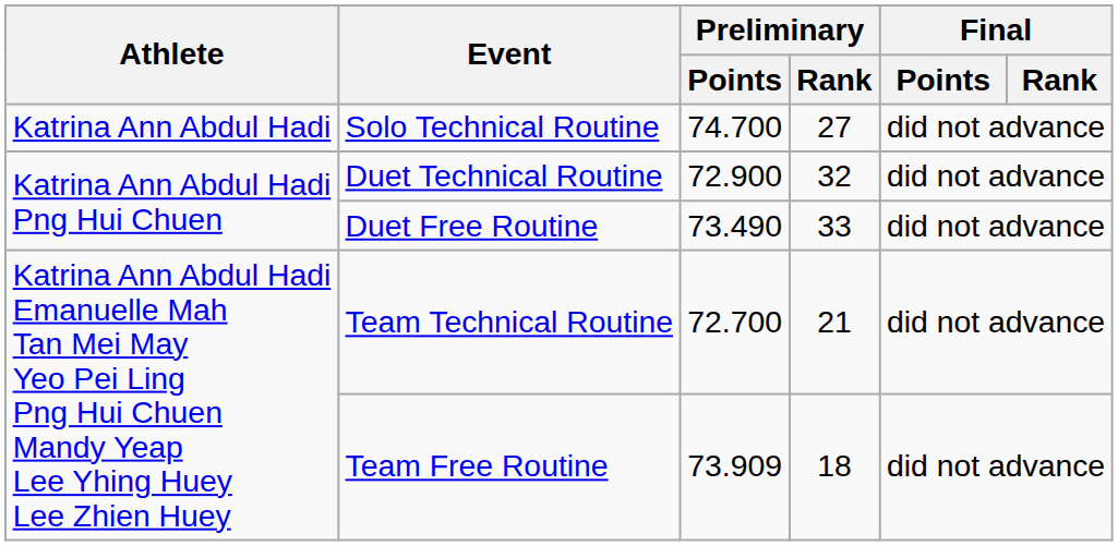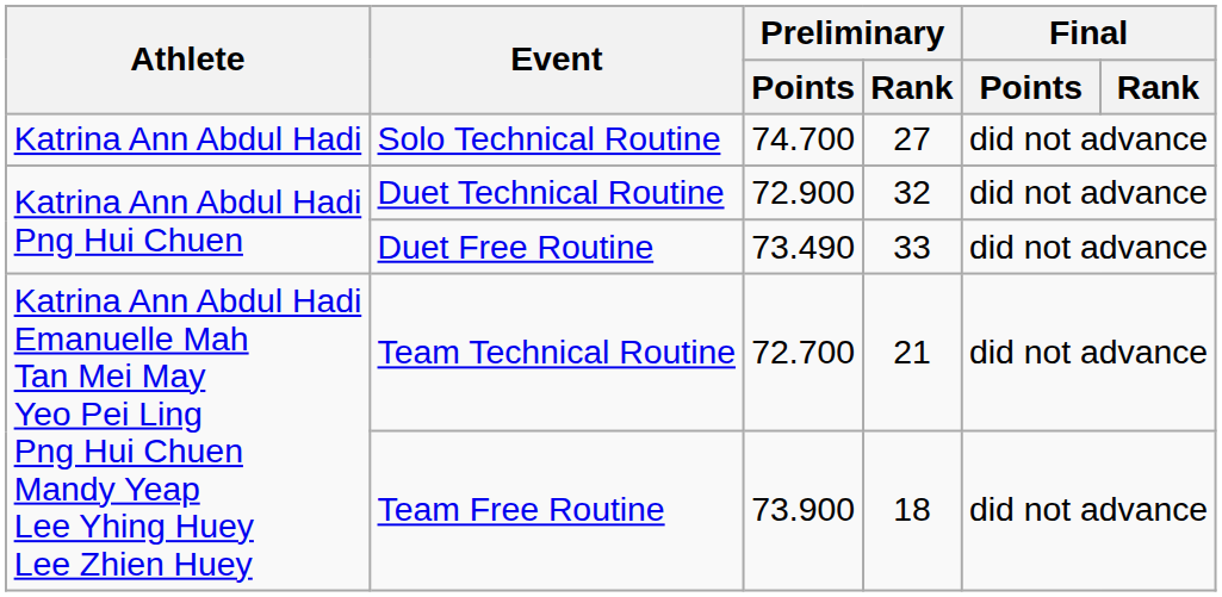Team Free Routine | Preliminary / Points: 73.909 -> 73.900
